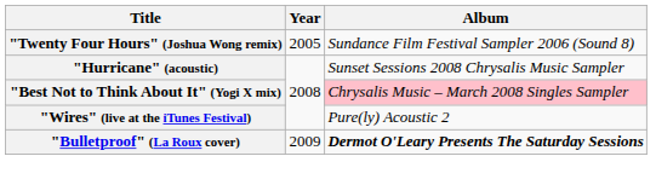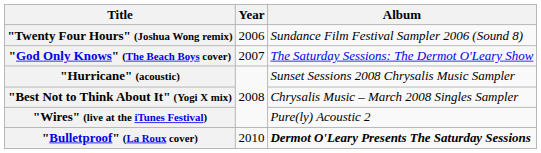"Twenty Four Hours" (Joshua Wong remix) | Year: 2005 -> 2006
+ row: "God Only Knows" (The Beach Boys cover) | 2007 | The Saturday Sessions: The Dermot O'Leary Show
"Best Not to Think About It" (Yogi X mix) | Album: pink background -> no background
"Bulletproof" (La Roux cover) | Year: 2009 -> 2010
